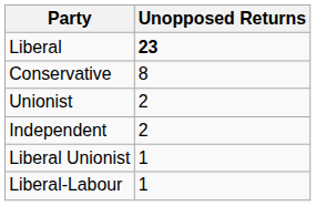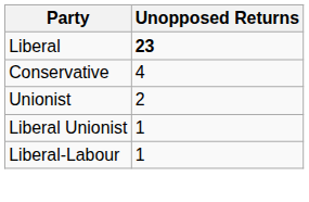Conservative | Unopposed Returns: 8 -> 4
- row: Independent | 2
